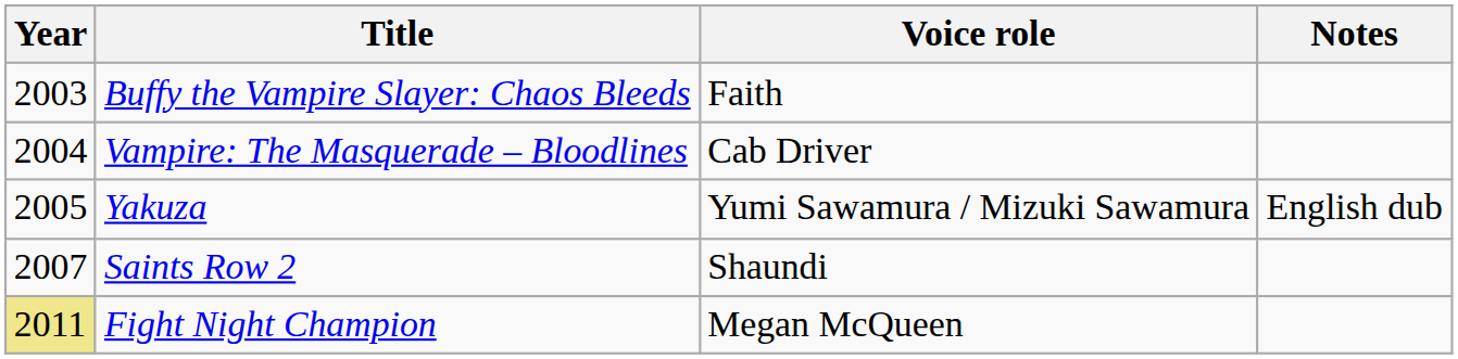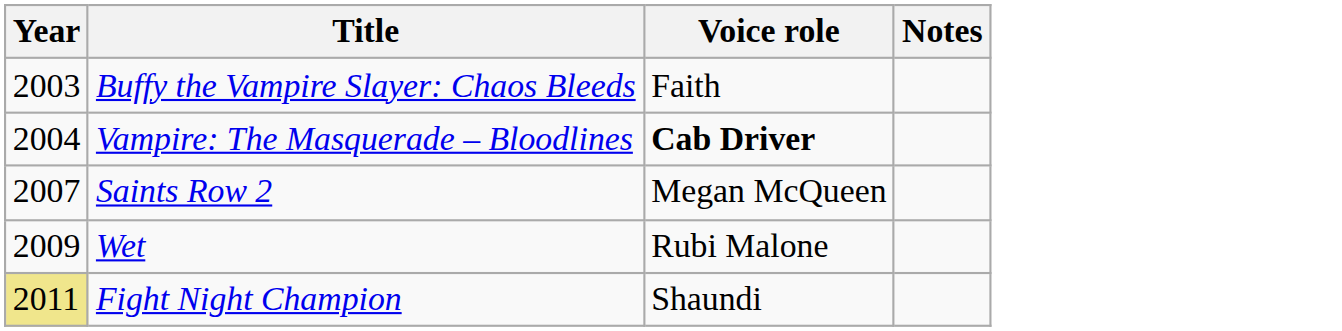Vampire: The Masquerade – Bloodlines | Voice role: normal -> bold
- row: 2005 | Yakuza | Yumi Sawamura / Mizuki Sawamura | English dub
Saints Row 2 | Voice role: Shaundi -> Megan McQueen
+ row: 2009 | Wet | Rubi Malone
Fight Night Champion | Voice role: Megan McQueen -> Shaundi
